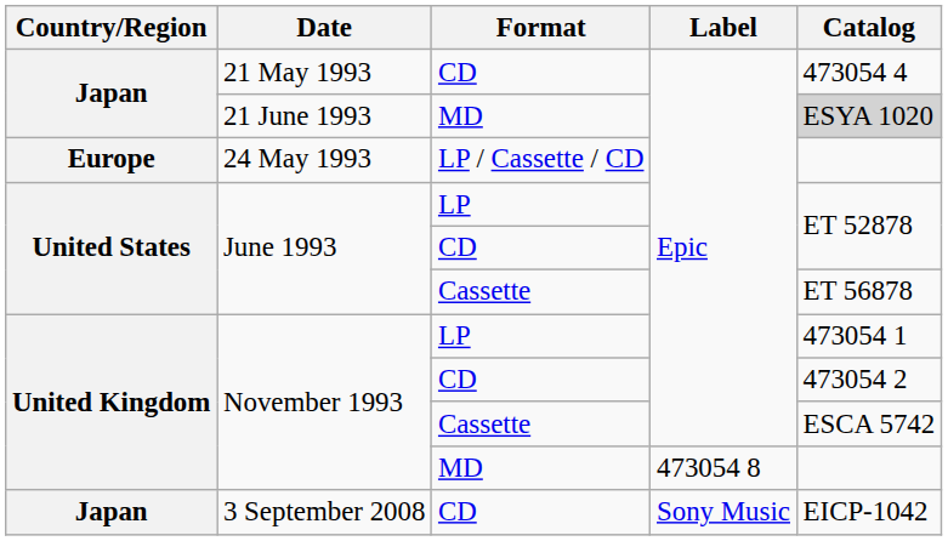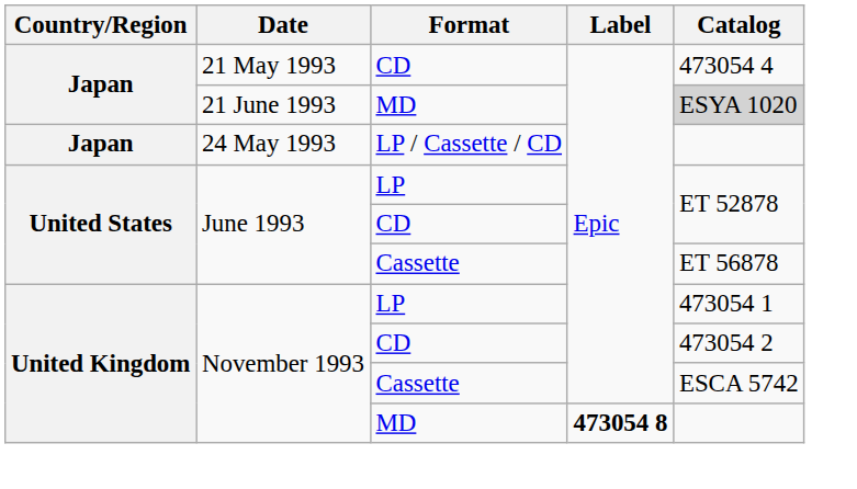24 May 1993 | Country/Region: Europe -> Japan
November 1993 / MD | Label: normal -> bold
- row: Japan | 3 September 2008 | CD | Sony Music | EICP-1042
